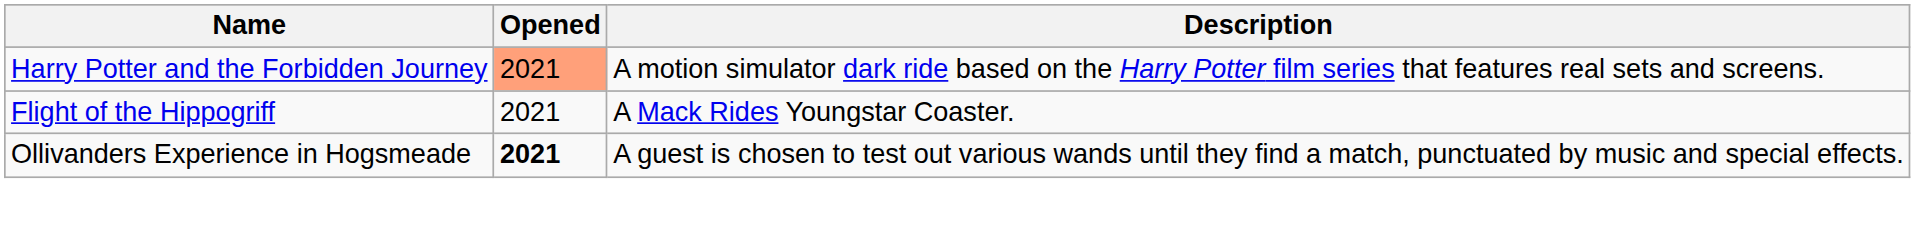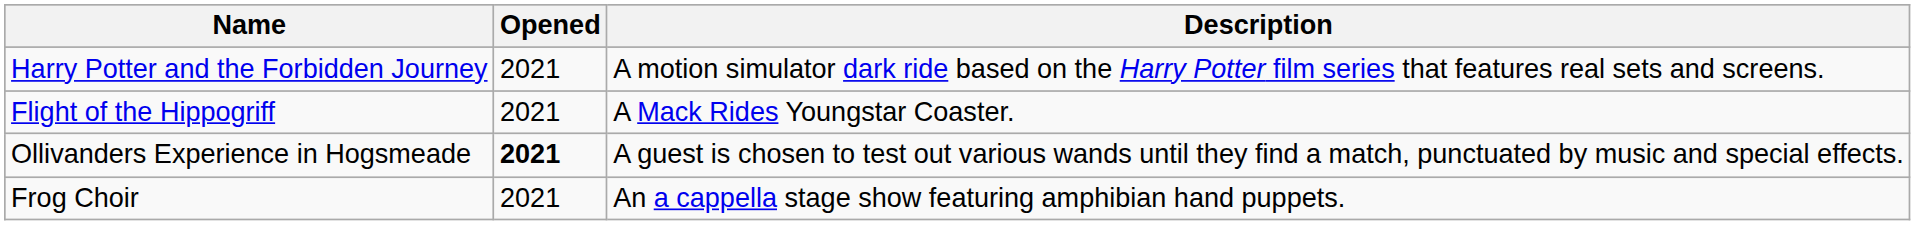Harry Potter and the Forbidden Journey | Opened: lightsalmon background -> no background
+ row: Frog Choir | 2021 | An a cappella stage show featuring amphibian hand puppets.
